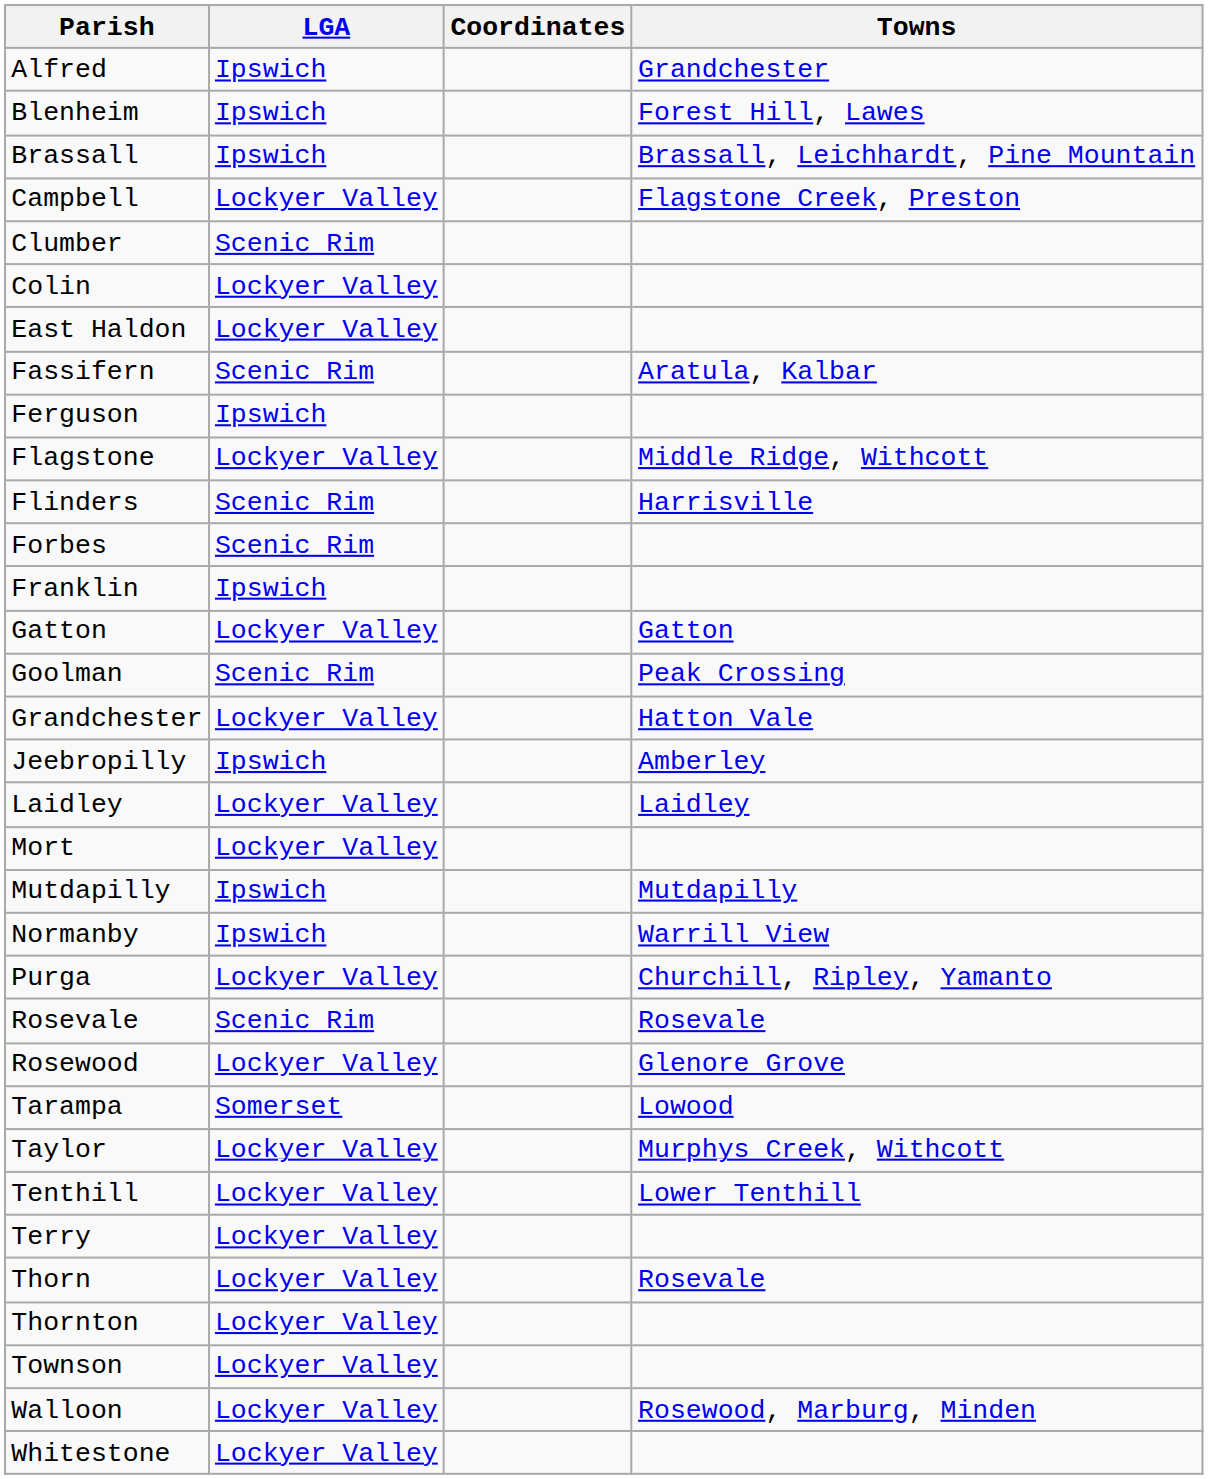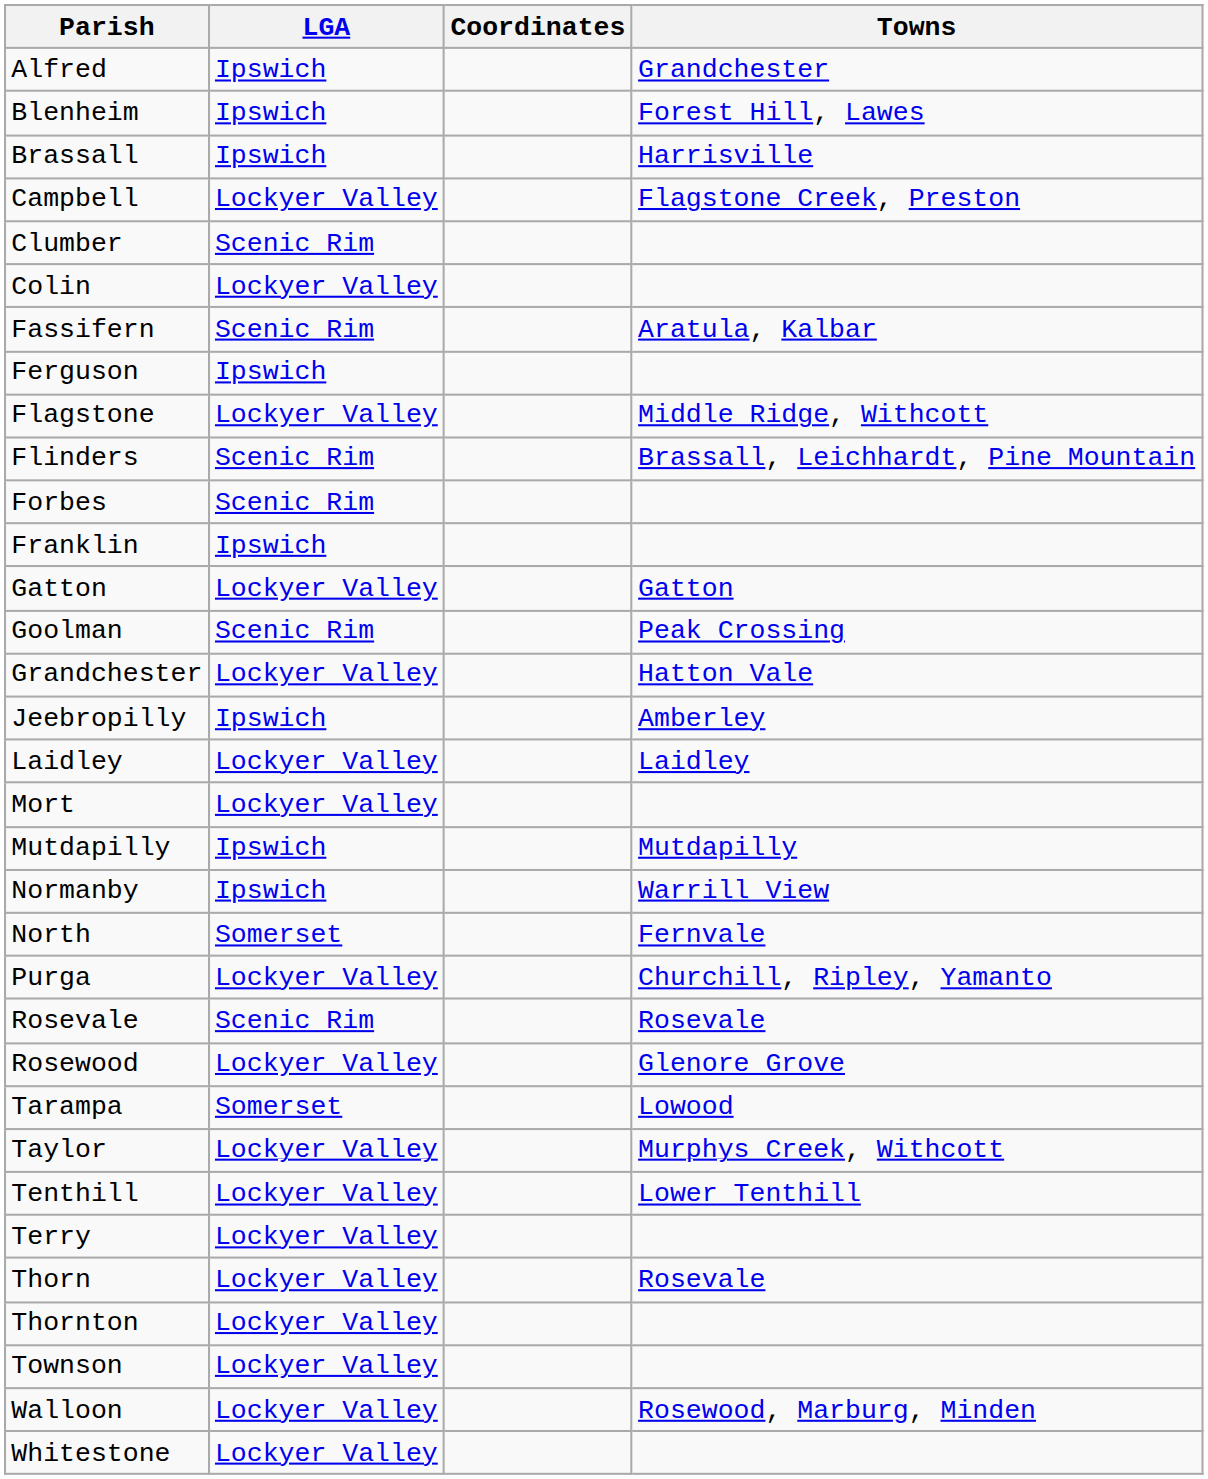Brassall | Towns: Brassall, Leichhardt, Pine Mountain -> Harrisville
- row: East Haldon | Lockyer Valley
Flinders | Towns: Harrisville -> Brassall, Leichhardt, Pine Mountain
+ row: North | Somerset | Fernvale
